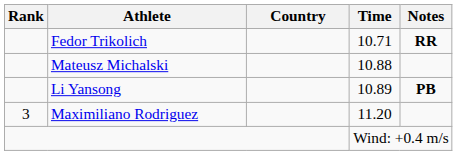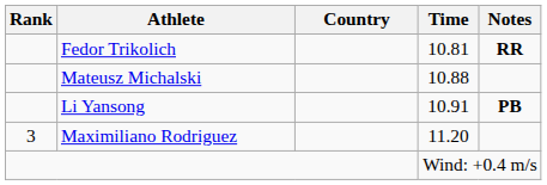Fedor Trikolich | Time: 10.71 -> 10.81
Li Yansong | Time: 10.89 -> 10.91
